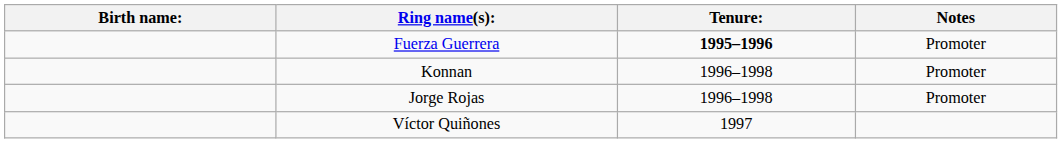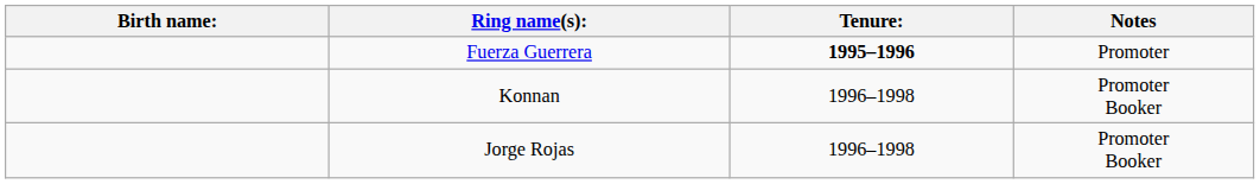Konnan | Notes: Promoter -> Promoter Booker
Jorge Rojas | Notes: Promoter -> Promoter Booker
- row: Víctor Quiñones | 1997
